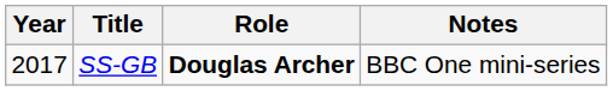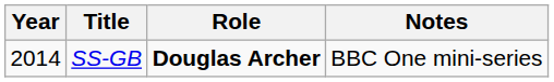SS-GB | Year: 2017 -> 2014
